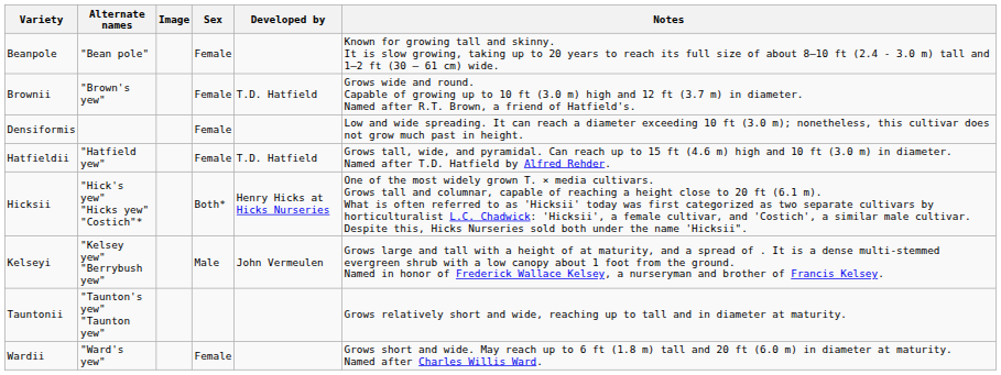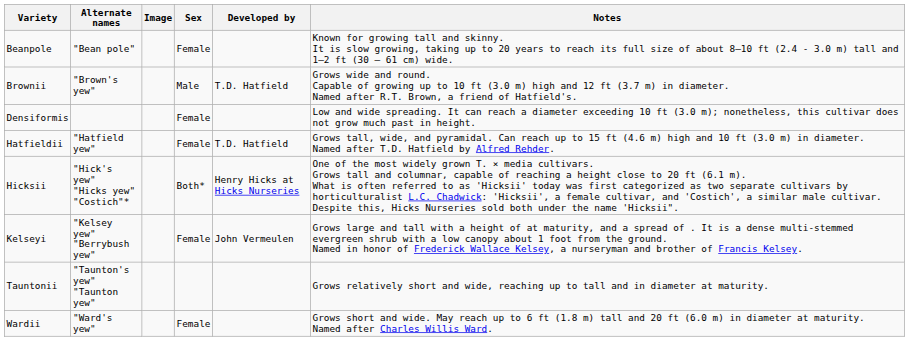Brownii | Sex: Female -> Male
Kelseyi | Sex: Male -> Female
